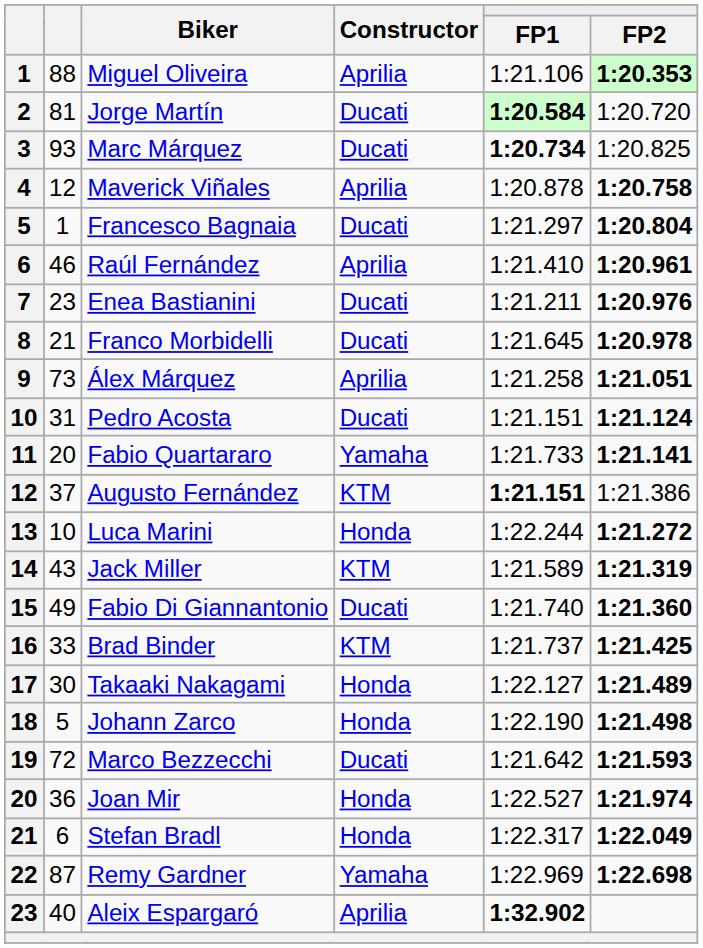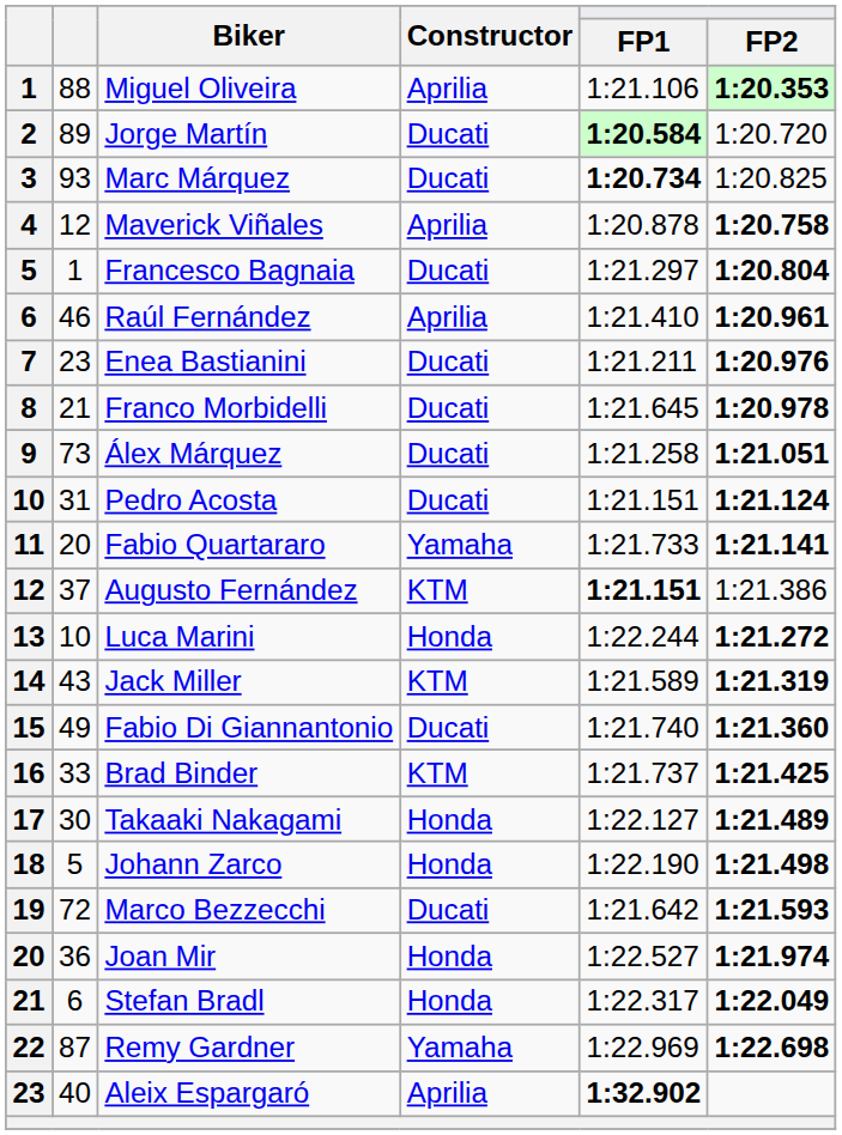Jorge Martín | column 2: 81 -> 89
Álex Márquez | Constructor: Aprilia -> Ducati
